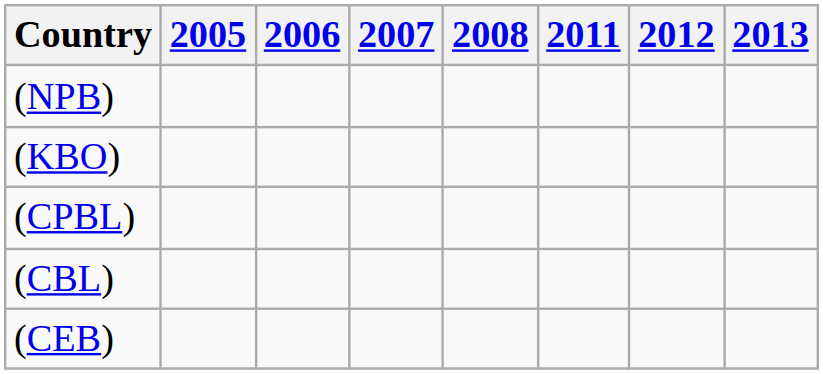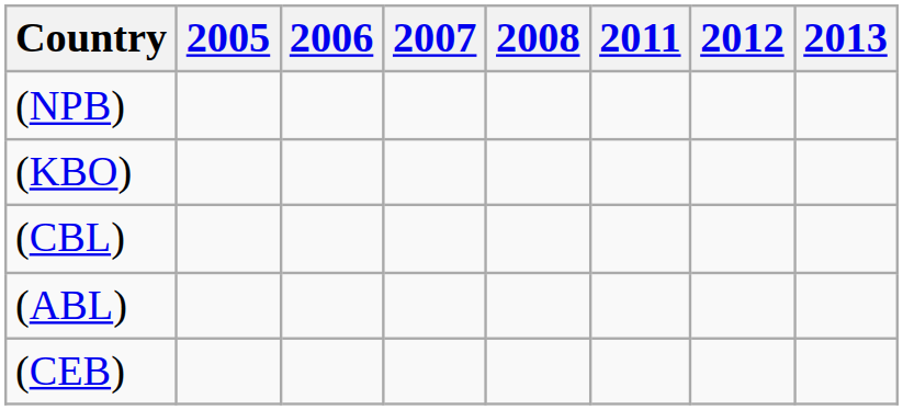- row: (CPBL)
+ row: (ABL)
